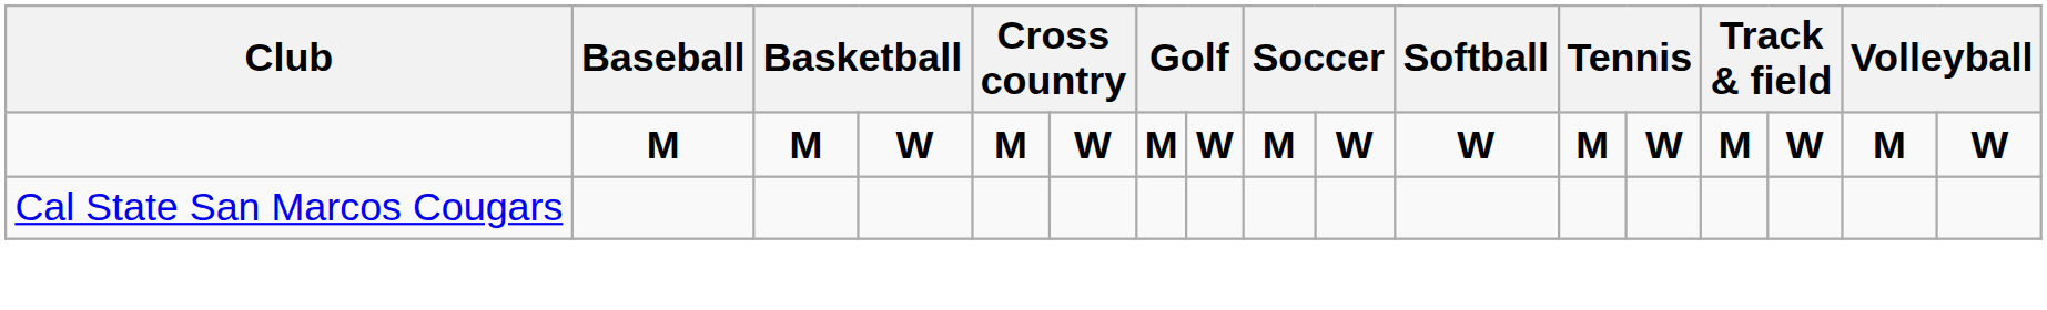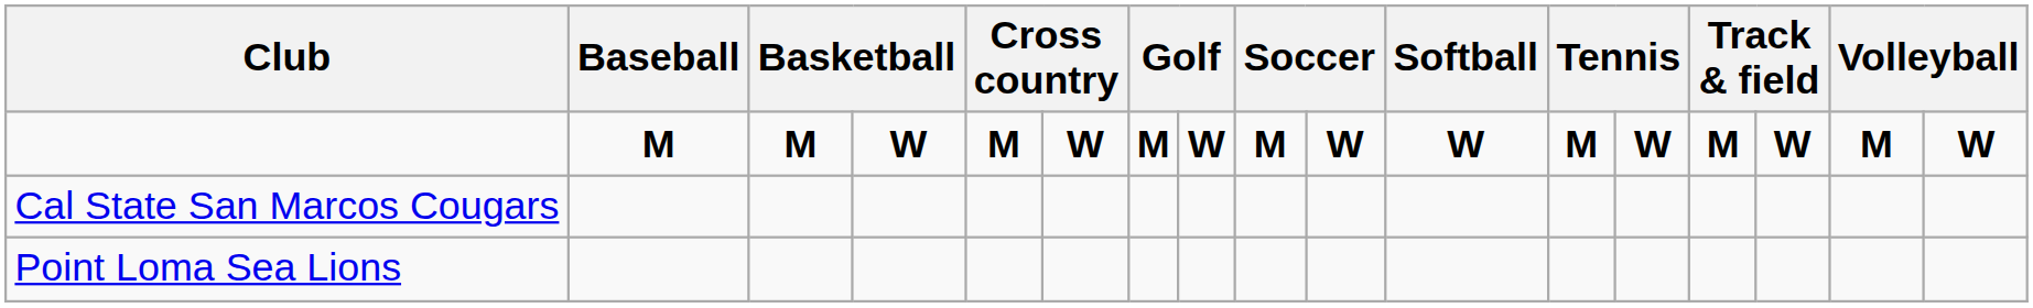+ row: Point Loma Sea Lions
